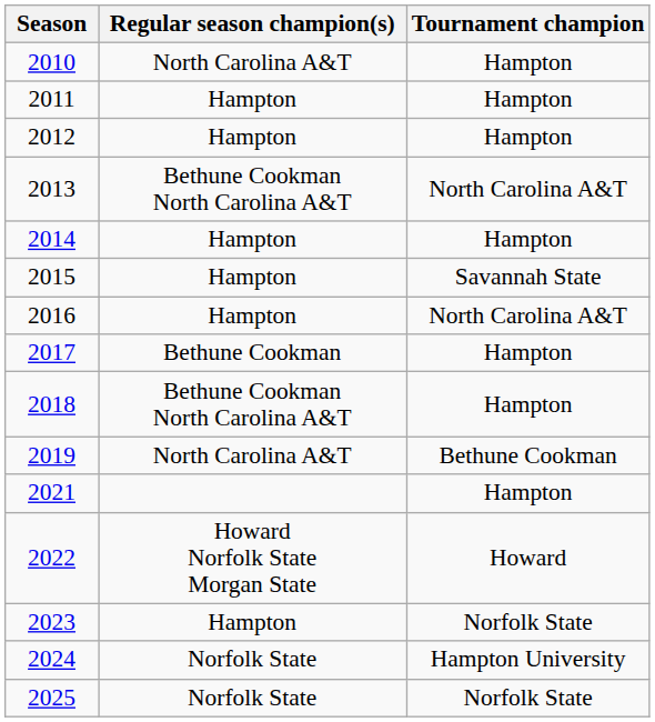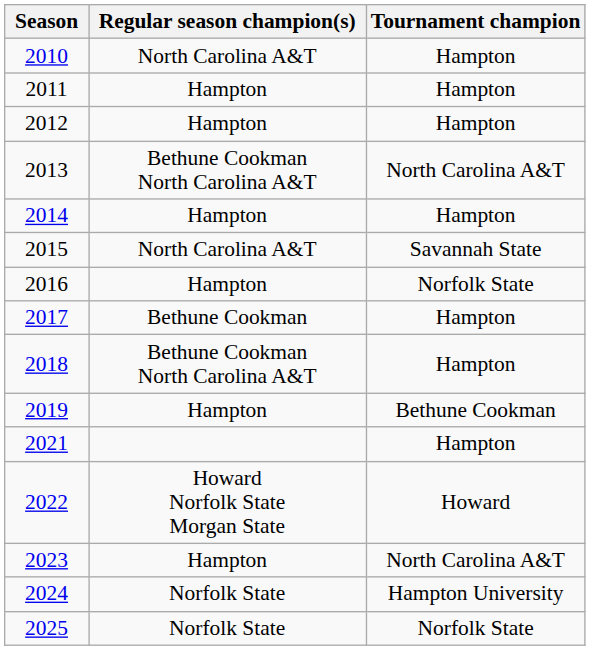2015 | Regular season champion(s): Hampton -> North Carolina A&T
2016 | Tournament champion: North Carolina A&T -> Norfolk State
2019 | Regular season champion(s): North Carolina A&T -> Hampton
2023 | Tournament champion: Norfolk State -> North Carolina A&T
